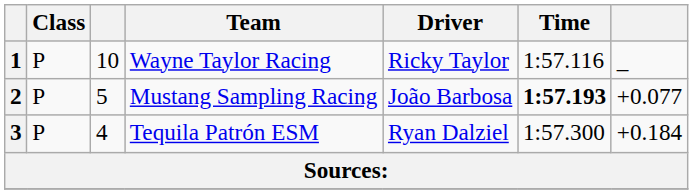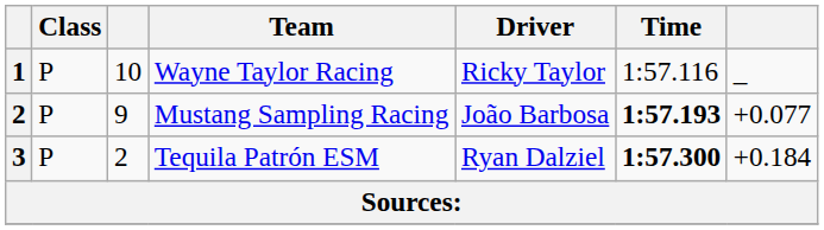Mustang Sampling Racing | column 3: 5 -> 9
Tequila Patrón ESM | column 3: 4 -> 2
Tequila Patrón ESM | Time: normal -> bold
